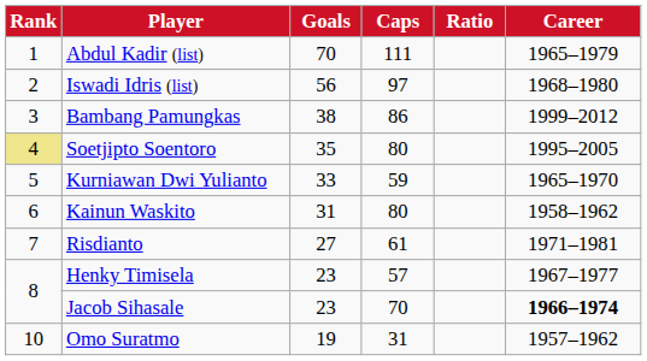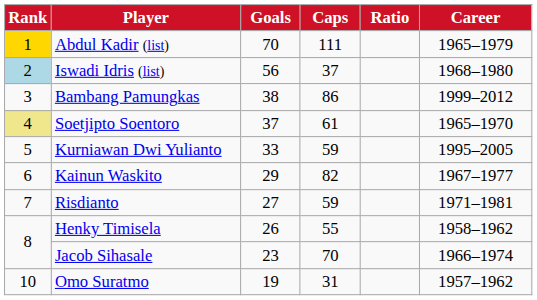Abdul Kadir (list) | Rank: no background -> gold background
Iswadi Idris (list) | Rank: no background -> lightblue background
Iswadi Idris (list) | Caps: 97 -> 37
Soetjipto Soentoro | Goals: 35 -> 37
Soetjipto Soentoro | Caps: 80 -> 61
Soetjipto Soentoro | Career: 1995–2005 -> 1965–1970
Kurniawan Dwi Yulianto | Career: 1965–1970 -> 1995–2005
Kainun Waskito | Goals: 31 -> 29
Kainun Waskito | Caps: 80 -> 82
Kainun Waskito | Career: 1958–1962 -> 1967–1977
Risdianto | Caps: 61 -> 59
Henky Timisela | Goals: 23 -> 26
Henky Timisela | Caps: 57 -> 55
Henky Timisela | Career: 1967–1977 -> 1958–1962
Jacob Sihasale | Career: bold -> normal
